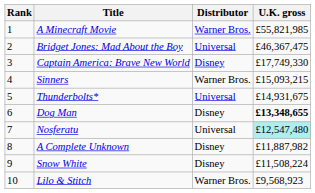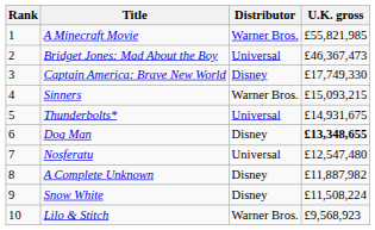Bridget Jones: Mad About the Boy | U.K. gross: £46,367,475 -> £46,367,473
Nosferatu | U.K. gross: paleturquoise background -> no background
